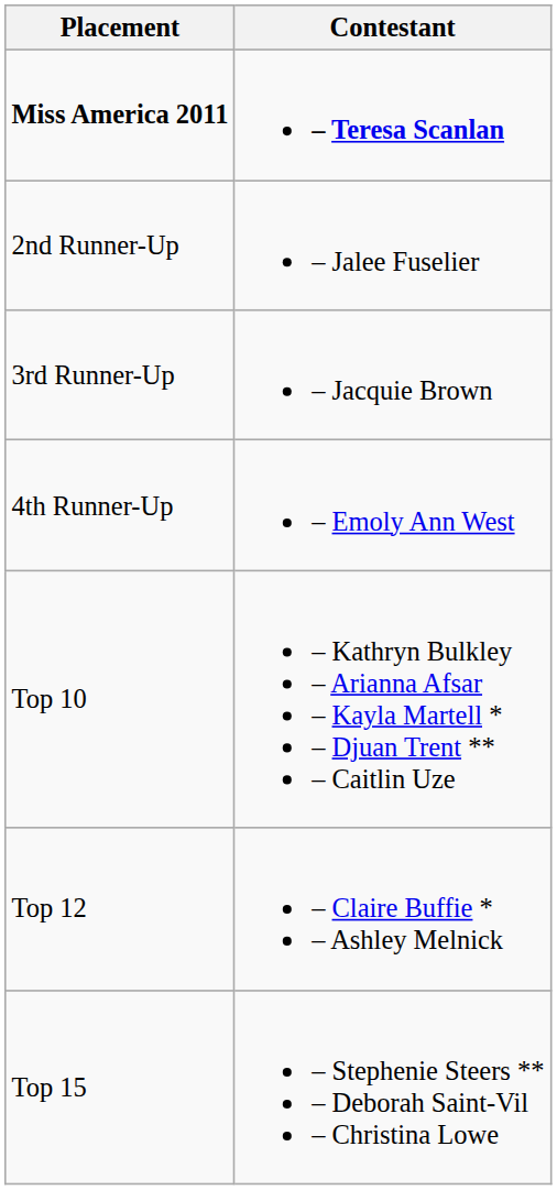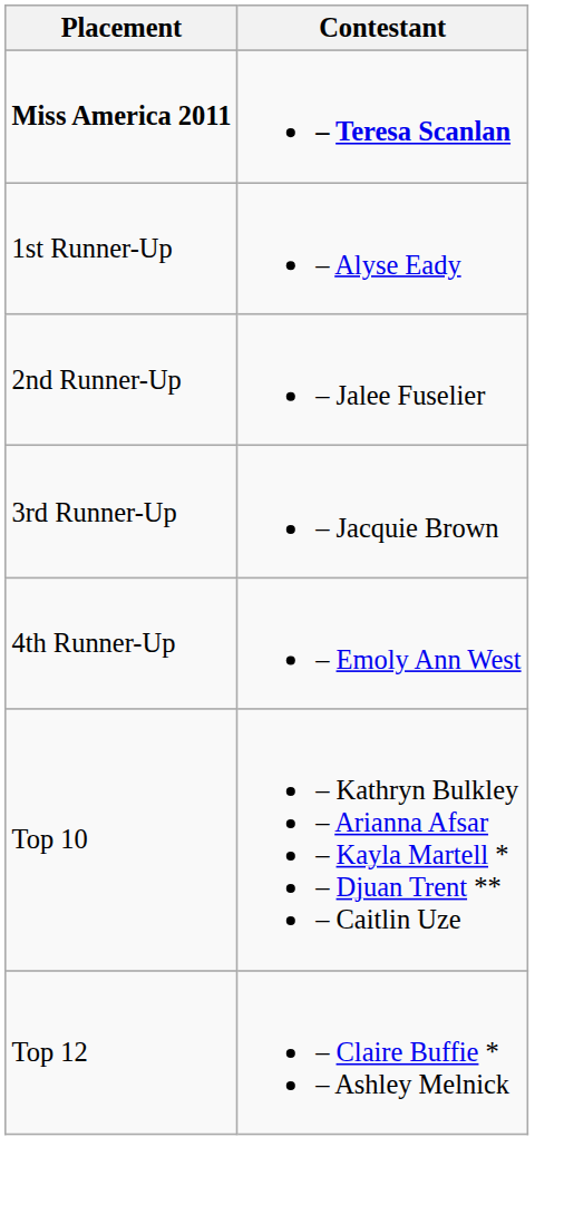+ row: 1st Runner-Up | – Alyse Eady
- row: Top 15 | – Stephenie Steers ** – Deborah Saint-Vil – Christina Lowe
